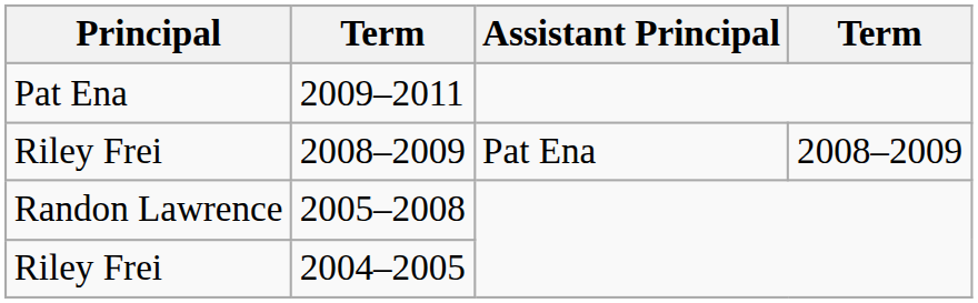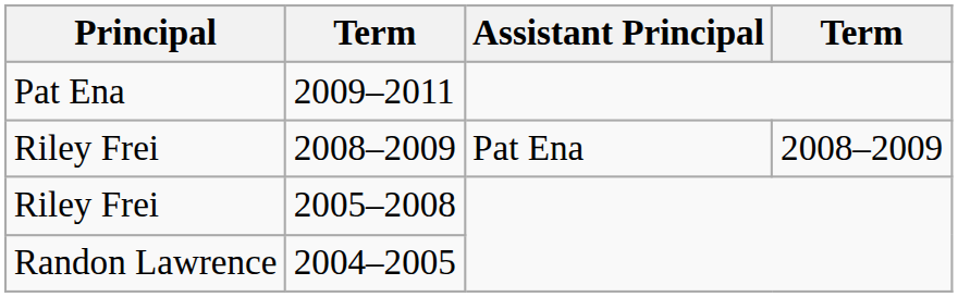2005–2008 | Principal: Randon Lawrence -> Riley Frei
2004–2005 | Principal: Riley Frei -> Randon Lawrence
